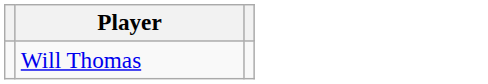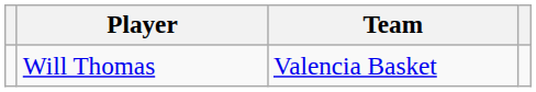+ column: Team | Valencia Basket
